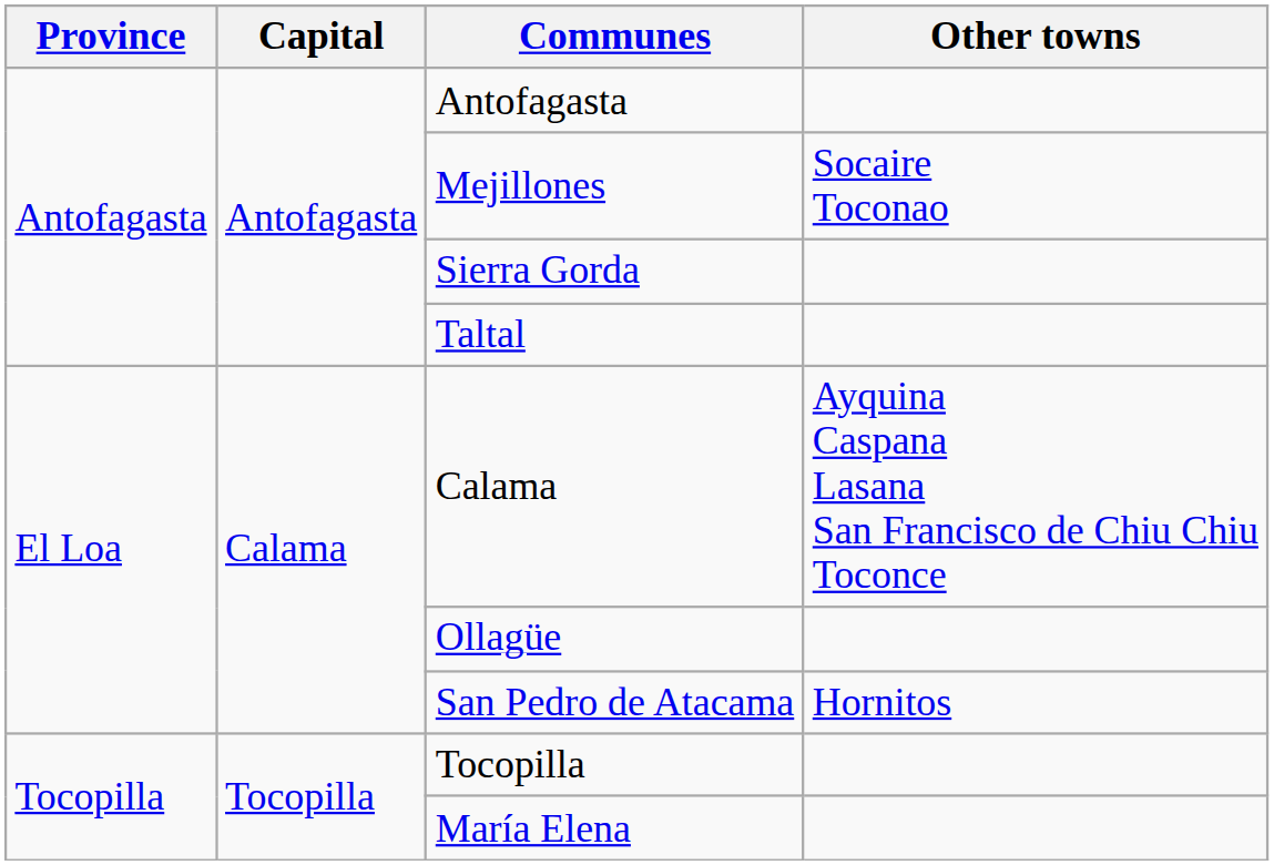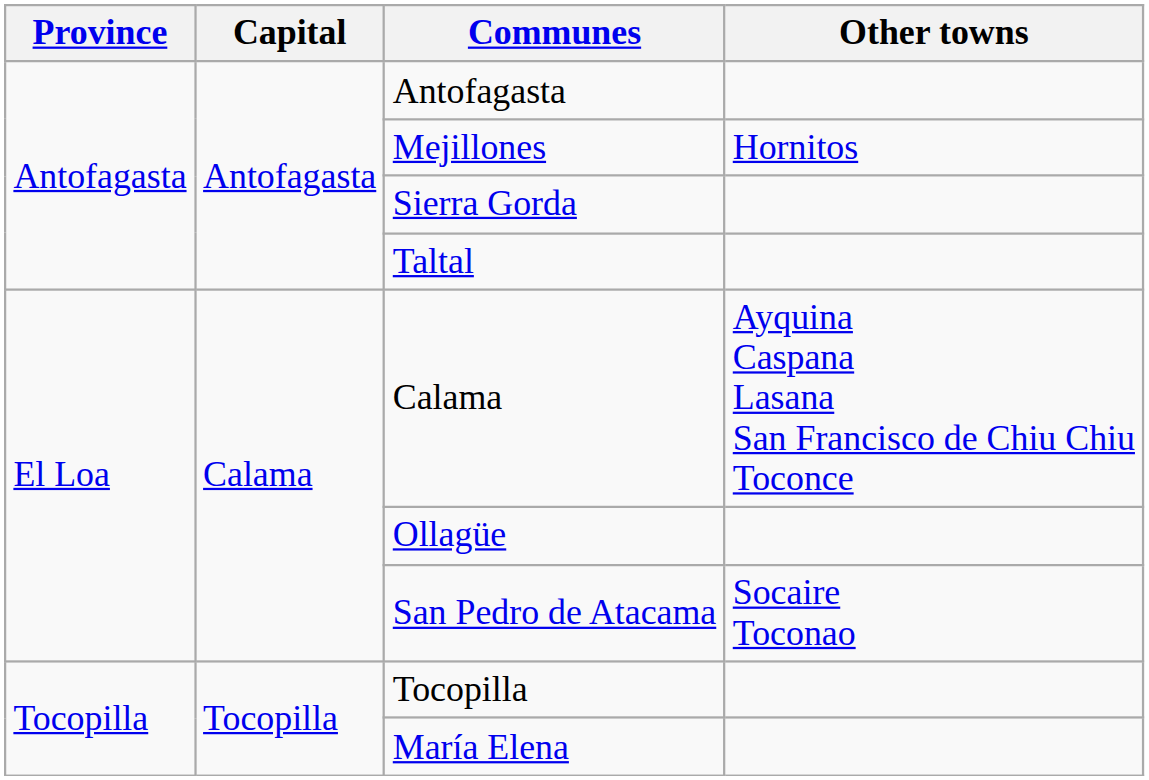Mejillones | Other towns: Socaire Toconao -> Hornitos
San Pedro de Atacama | Other towns: Hornitos -> Socaire Toconao
